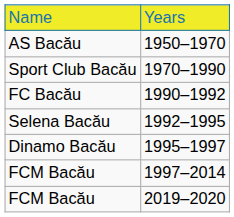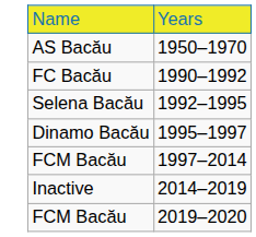- row: Sport Club Bacău | 1970–1990
+ row: Inactive | 2014–2019
